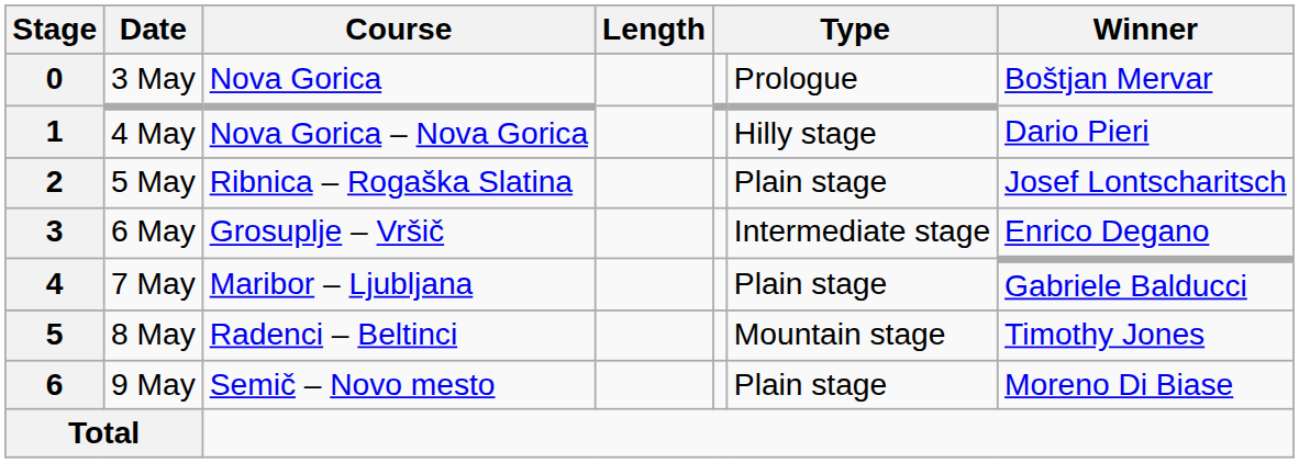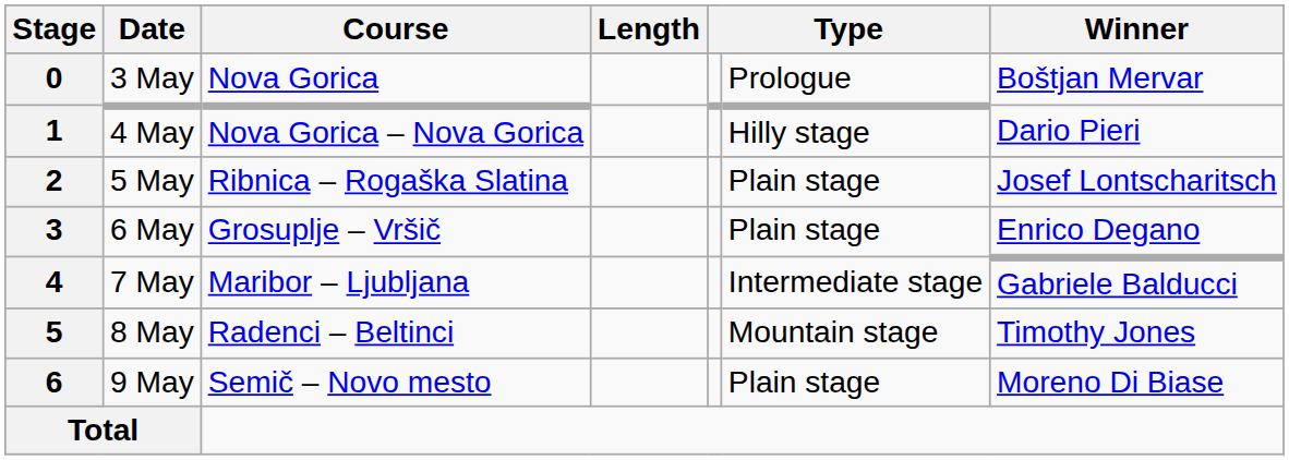3 | column 6: Intermediate stage -> Plain stage
4 | column 6: Plain stage -> Intermediate stage
